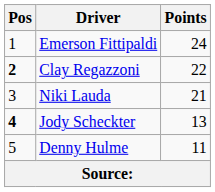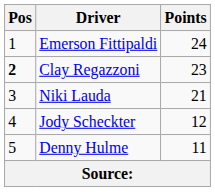Clay Regazzoni | Points: 22 -> 23
Jody Scheckter | Pos: bold -> normal
Jody Scheckter | Points: 13 -> 12
